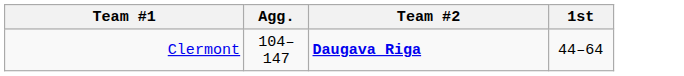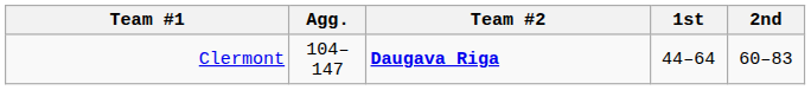+ column: 2nd | 60–83
